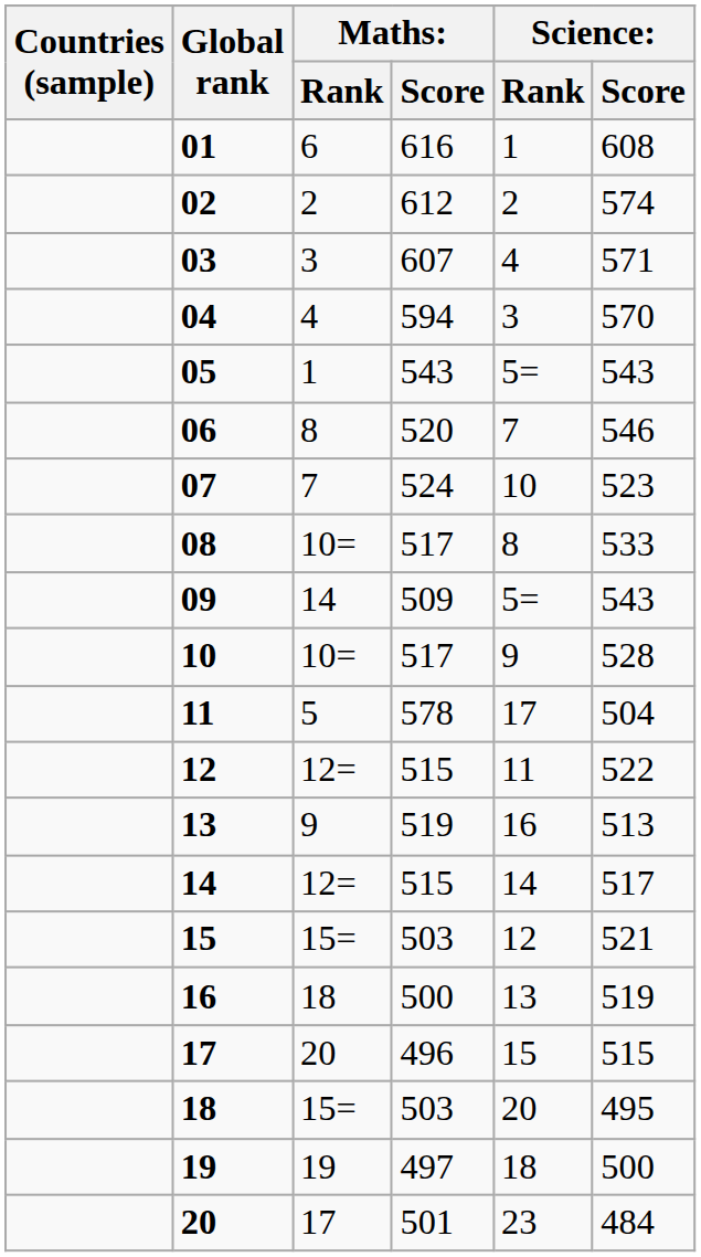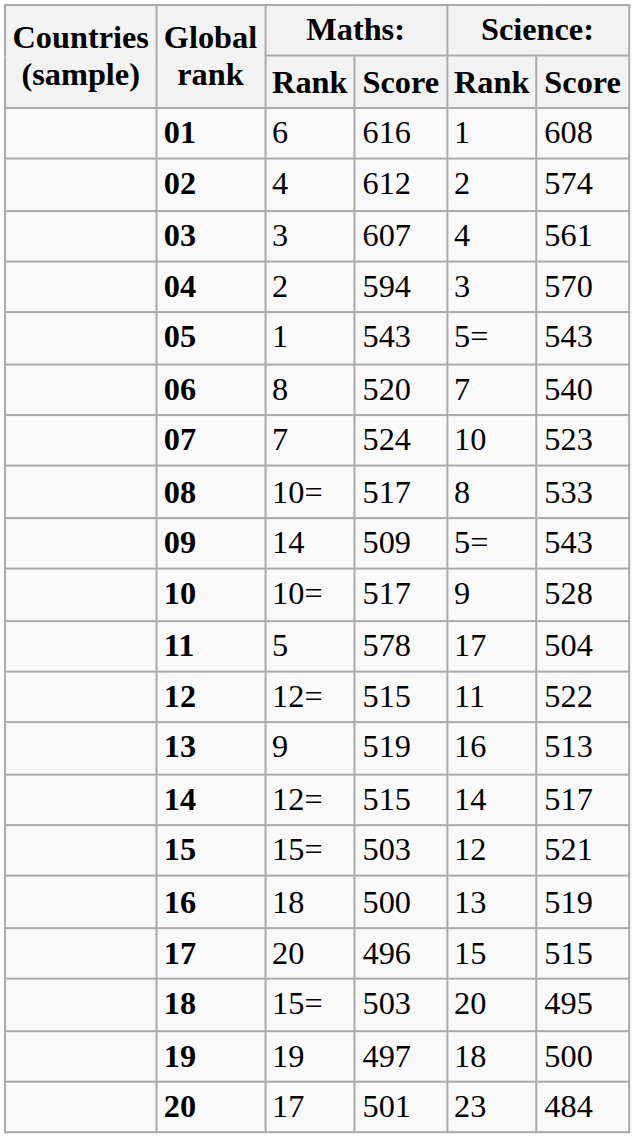02 | column 3: 2 -> 4
03 | column 6: 571 -> 561
04 | column 3: 4 -> 2
06 | column 6: 546 -> 540
